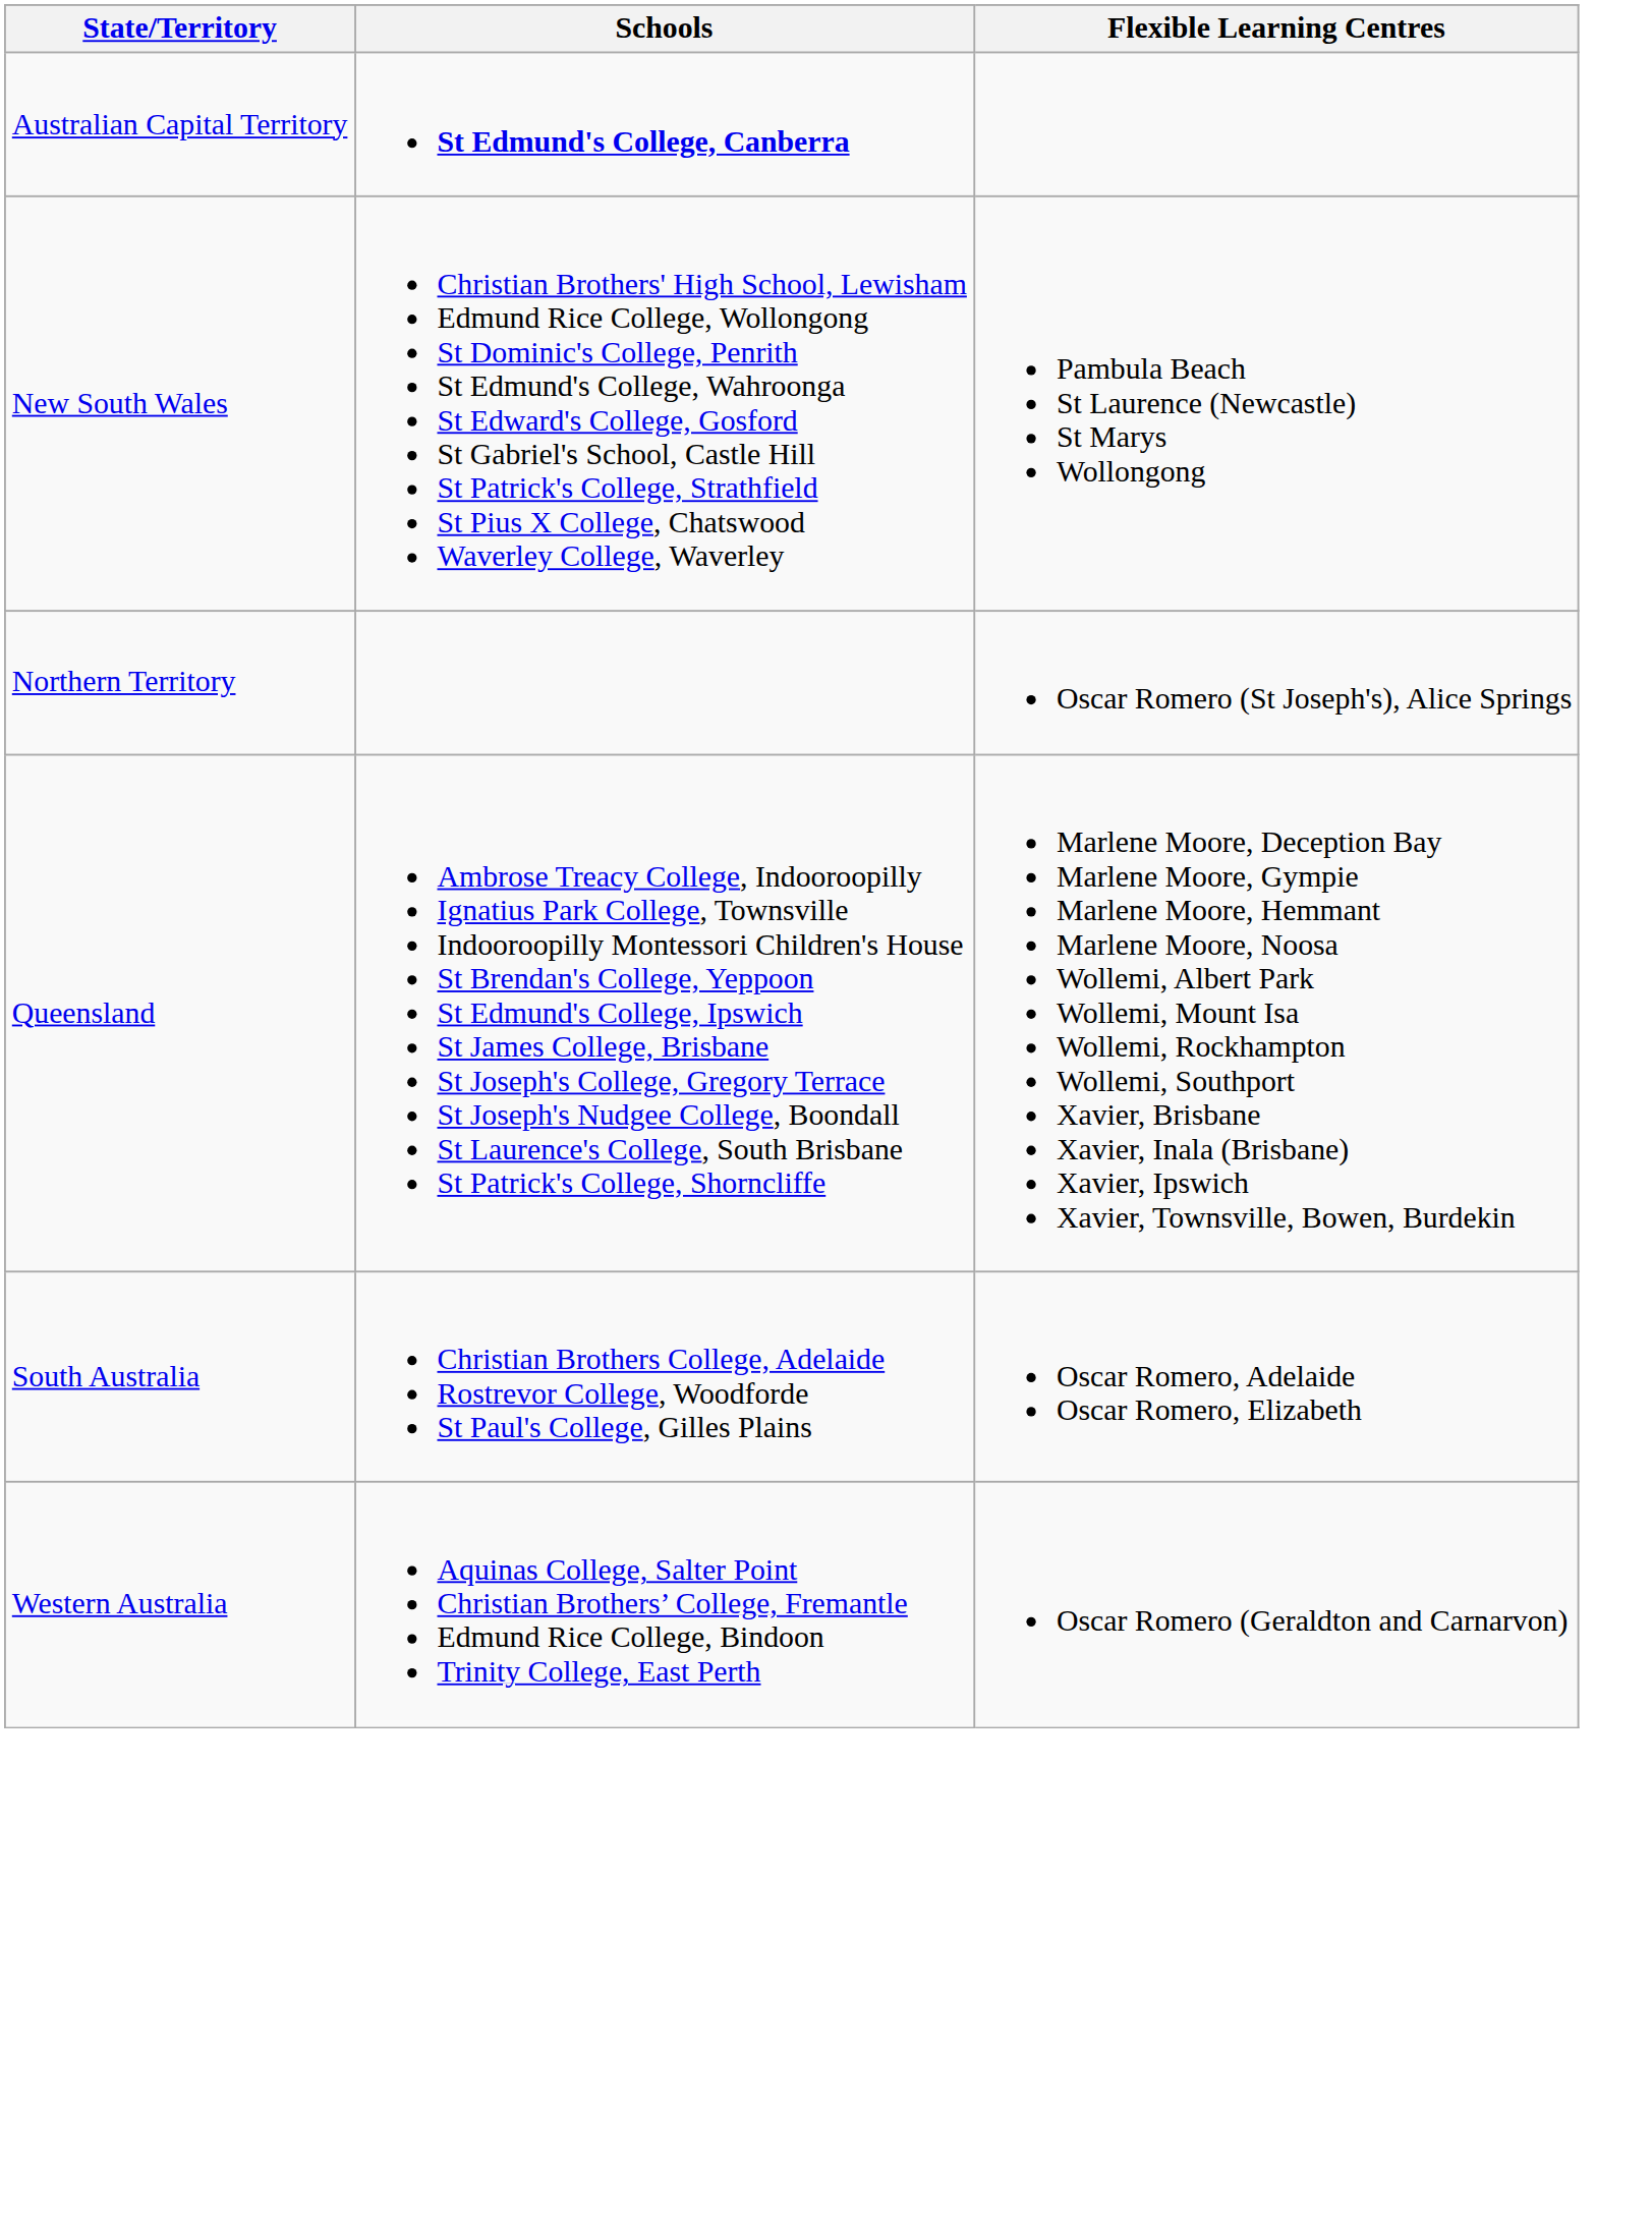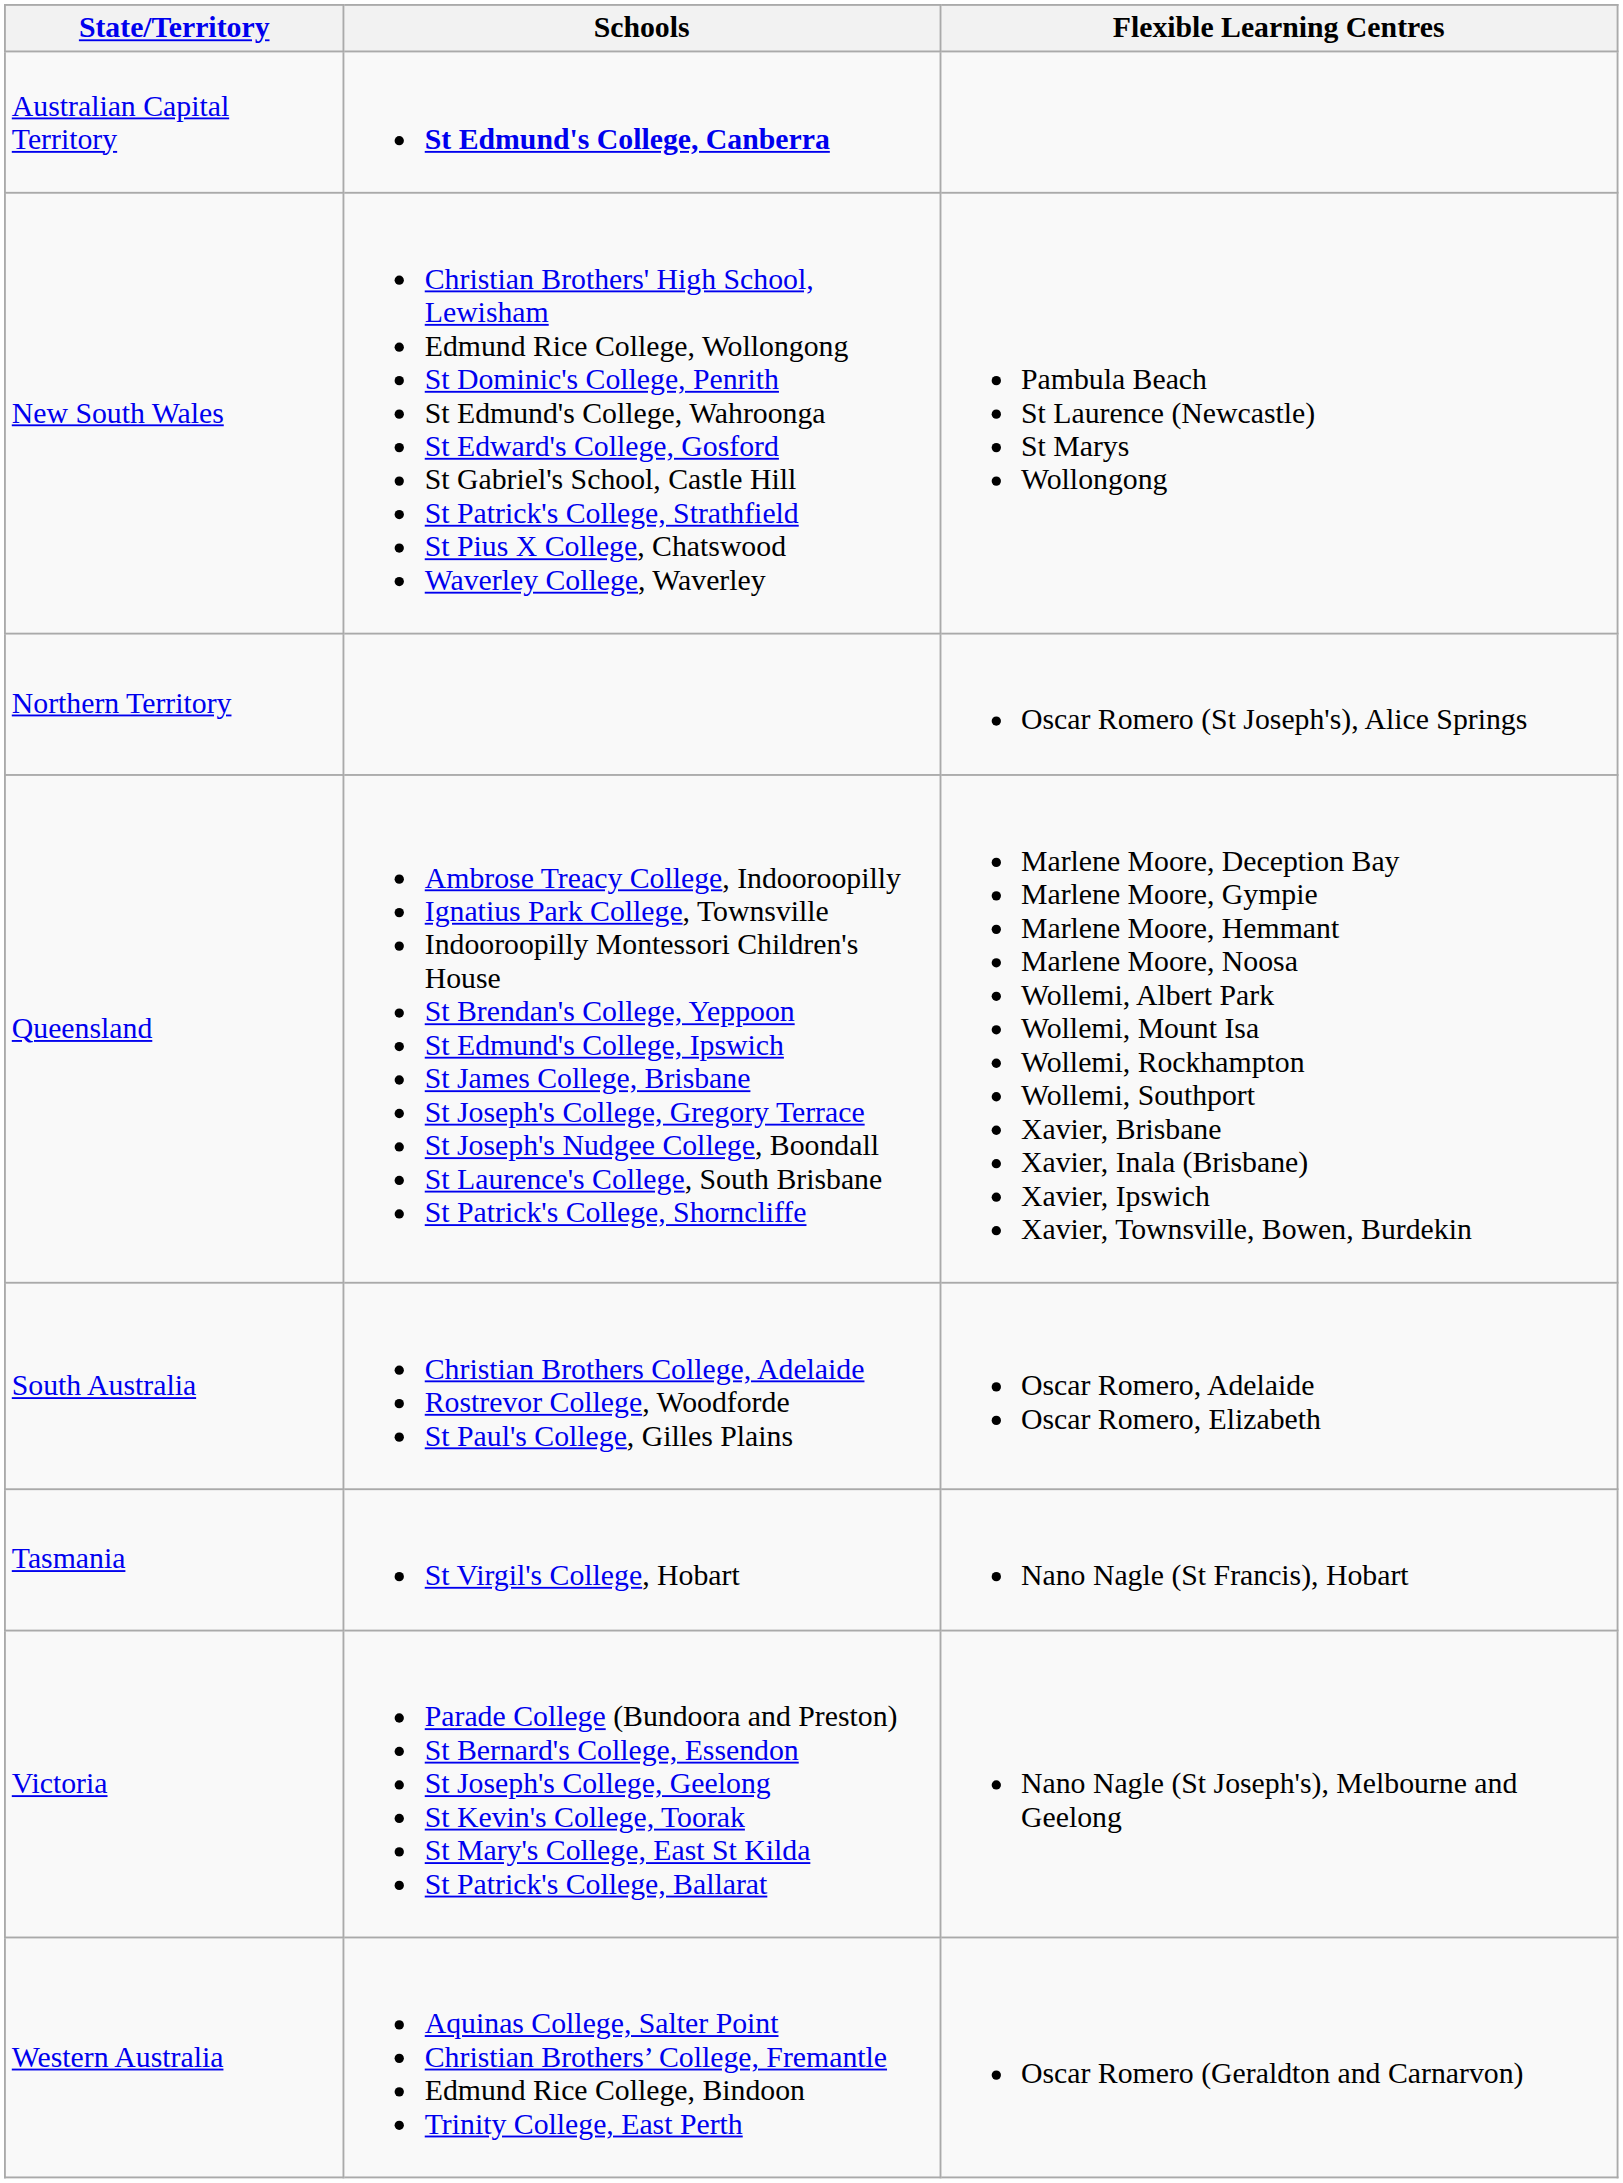+ row: Tasmania | St Virgil's College, Hobart | Nano Nagle (St Francis), Hobart
+ row: Victoria | Parade College (Bundoora and Preston) St Bernard's College, Essendon St Joseph's College, Geelong St Kevin's College, Toorak St Mary's College, East St Kilda St Patrick's College, Ballarat | Nano Nagle (St Joseph's), Melbourne and Geelong
